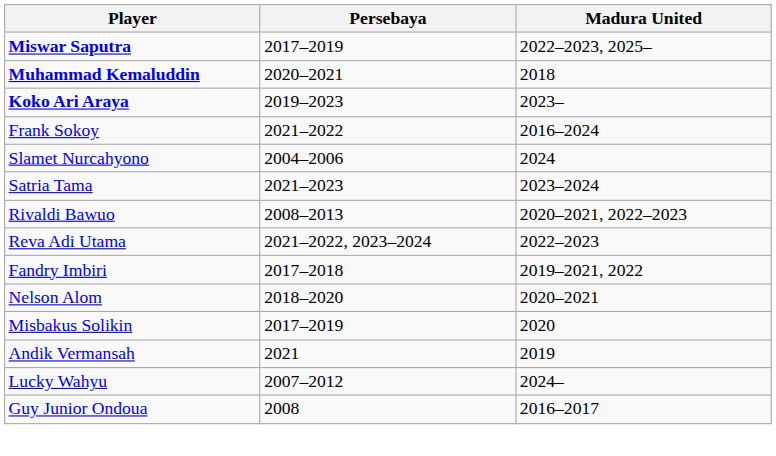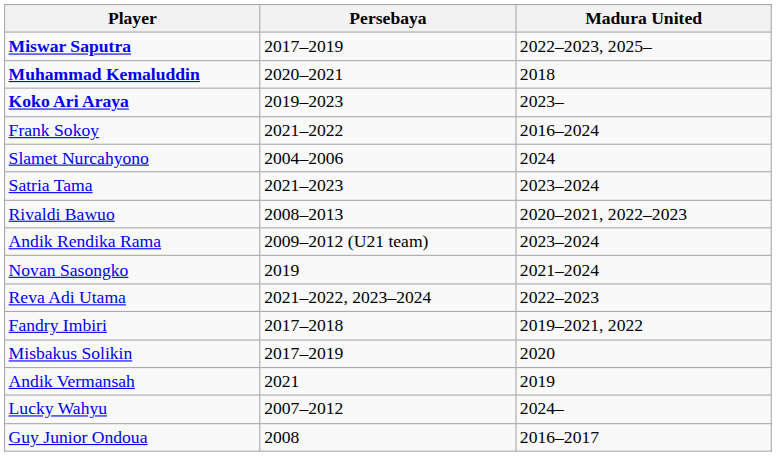+ row: Andik Rendika Rama | 2009–2012 (U21 team) | 2023–2024
+ row: Novan Sasongko | 2019 | 2021–2024
- row: Nelson Alom | 2018–2020 | 2020–2021
